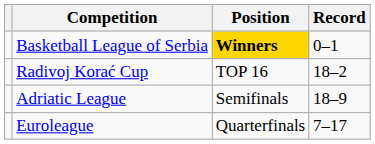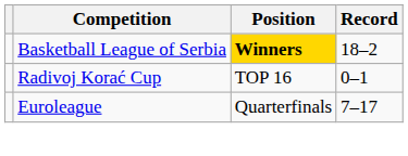Basketball League of Serbia | Record: 0–1 -> 18–2
Radivoj Korać Cup | Record: 18–2 -> 0–1
- row: Adriatic League | Semifinals | 18–9
